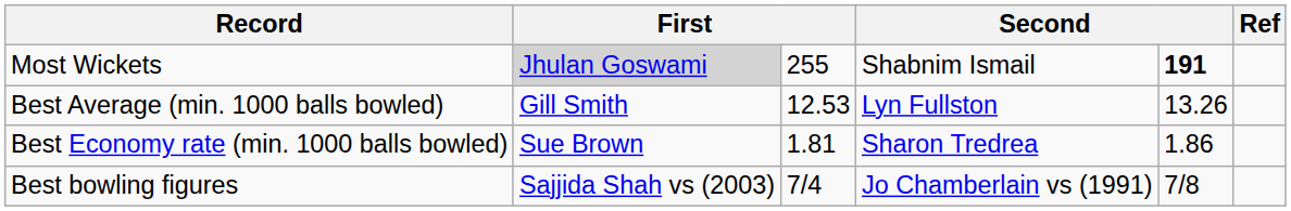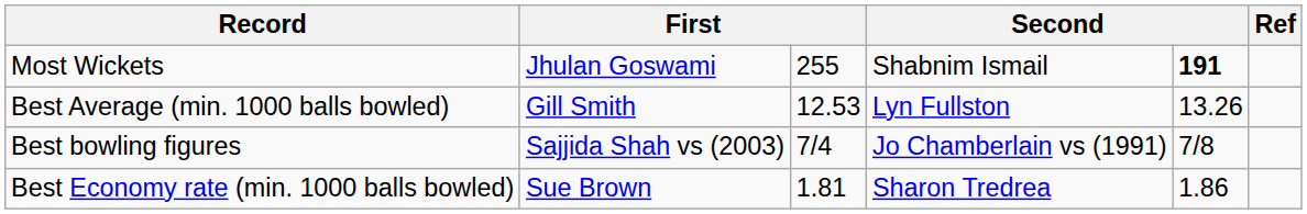Most Wickets | column 2: lightgrey background -> no background
rows swapped: Best Economy rate (min. 1000 balls bowled) <-> Best bowling figures
